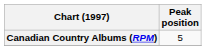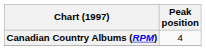Canadian Country Albums (RPM) | Peak position: 5 -> 4
